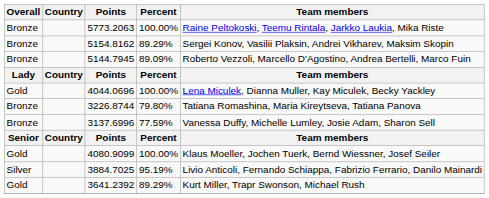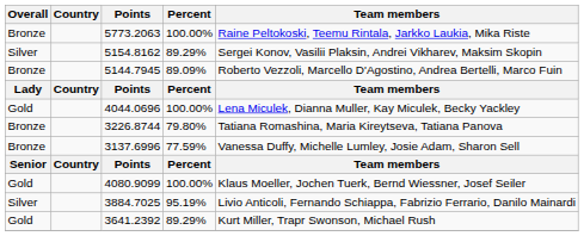5154.8162 | Overall: Bronze -> Silver
